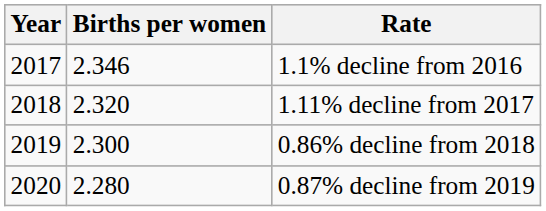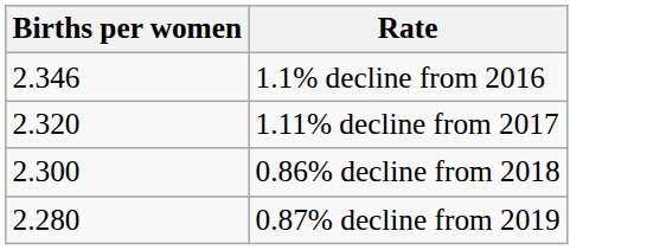- column: Year | 2017 | 2018 | 2019 | 2020
